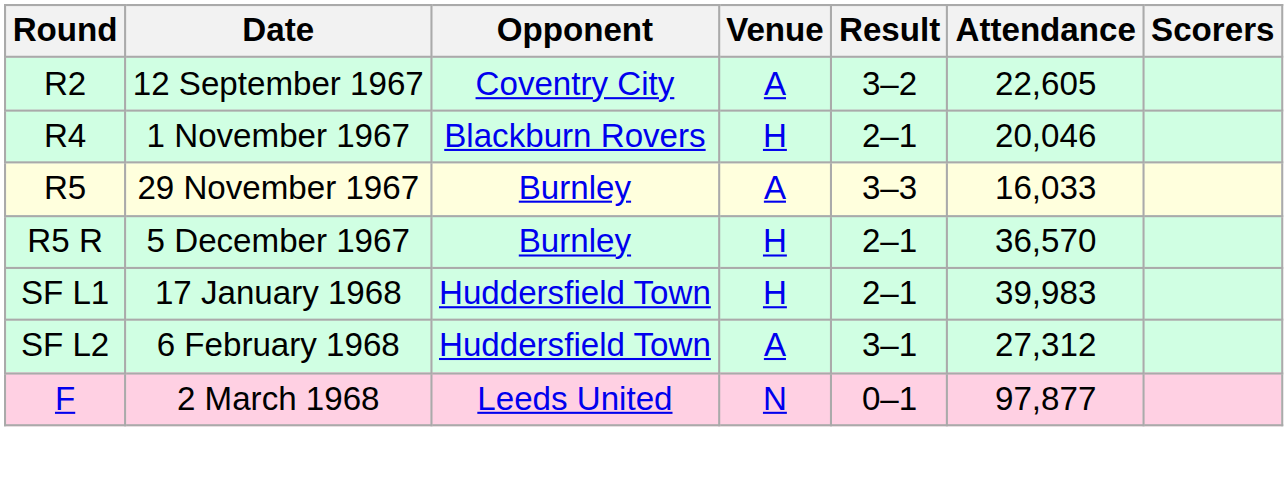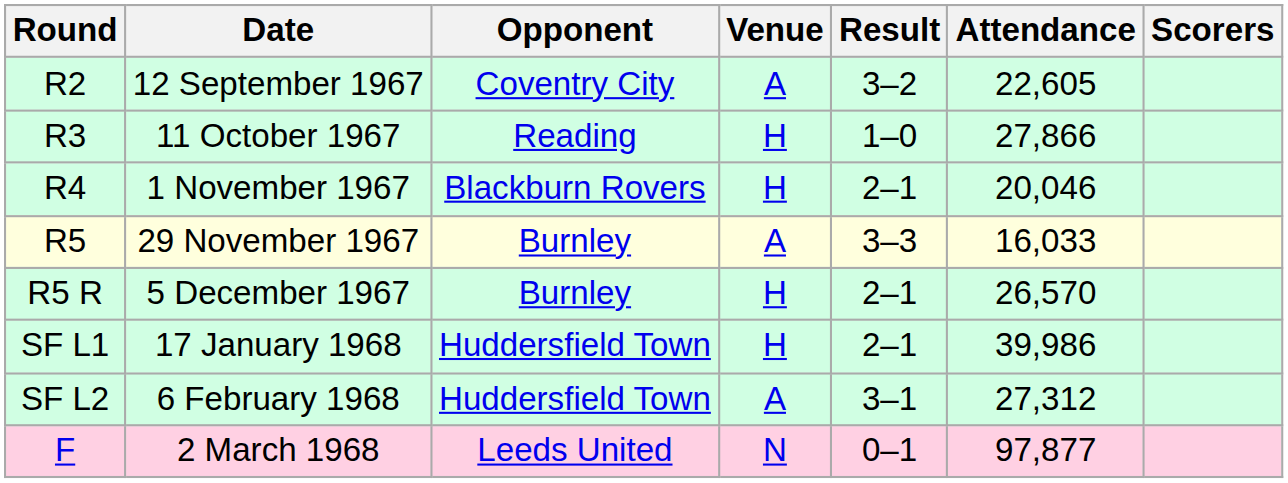+ row: R3 | 11 October 1967 | Reading | H | 1–0 | 27,866
5 December 1967 | Attendance: 36,570 -> 26,570
17 January 1968 | Attendance: 39,983 -> 39,986
